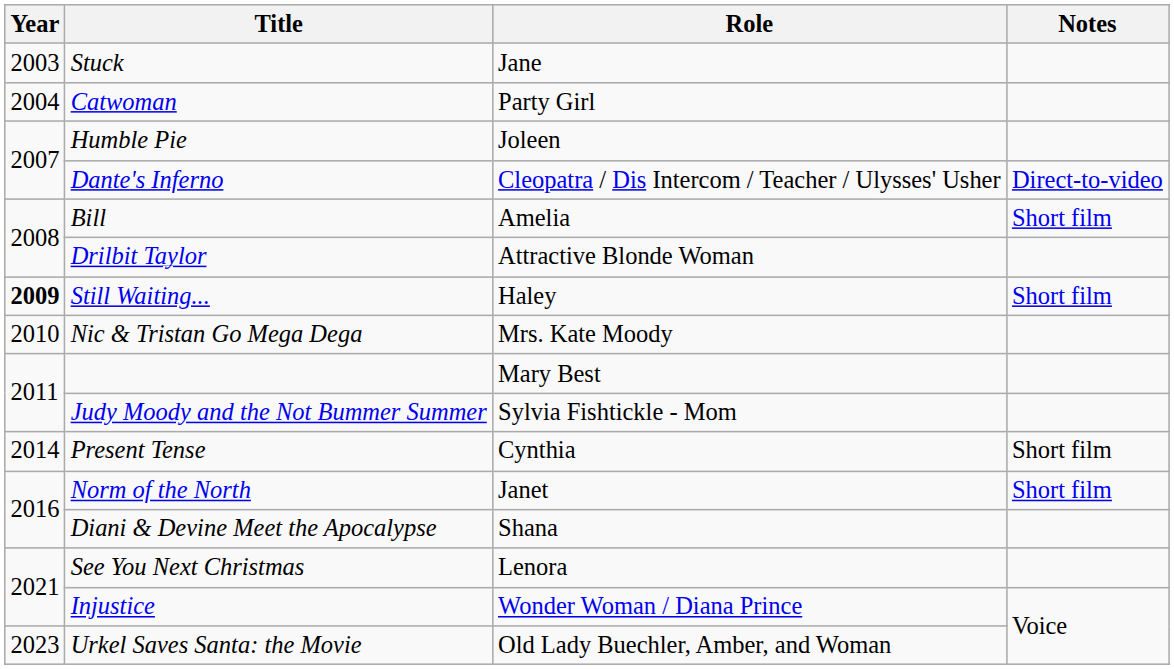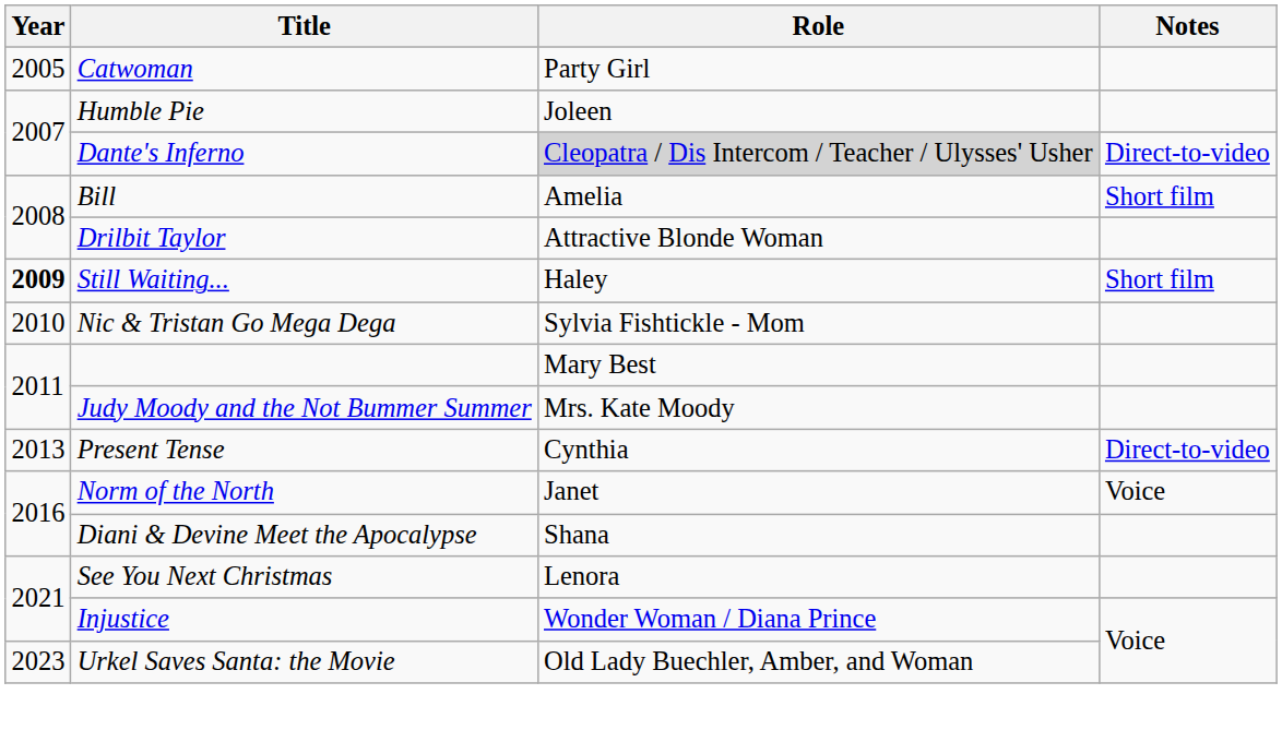- row: 2003 | Stuck | Jane
Catwoman | Year: 2004 -> 2005
Dante's Inferno | Role: no background -> lightgrey background
Nic & Tristan Go Mega Dega | Role: Mrs. Kate Moody -> Sylvia Fishtickle - Mom
Judy Moody and the Not Bummer Summer | Role: Sylvia Fishtickle - Mom -> Mrs. Kate Moody
Present Tense | Year: 2014 -> 2013
Present Tense | Notes: Short film -> Direct-to-video
Norm of the North | Notes: Short film -> Voice
